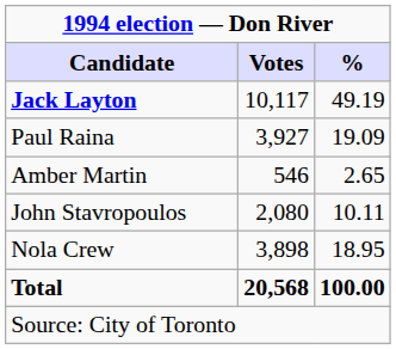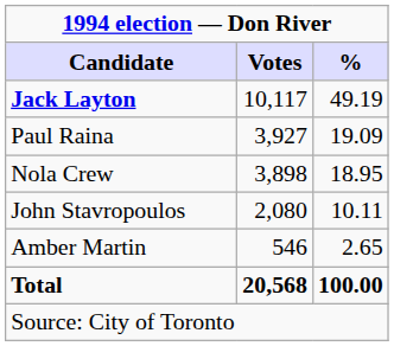rows swapped: Nola Crew <-> Amber Martin
